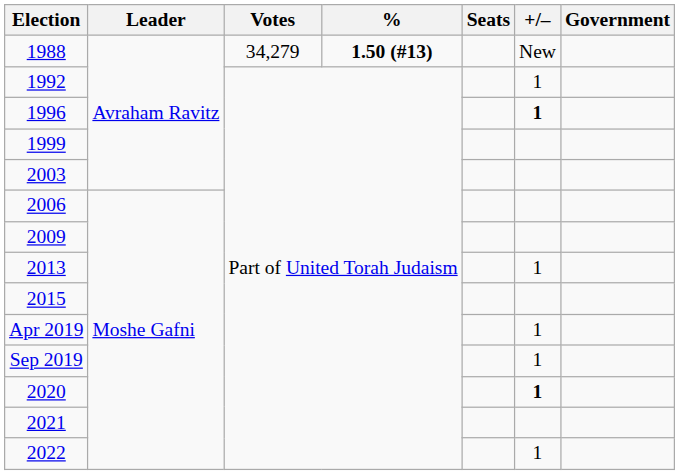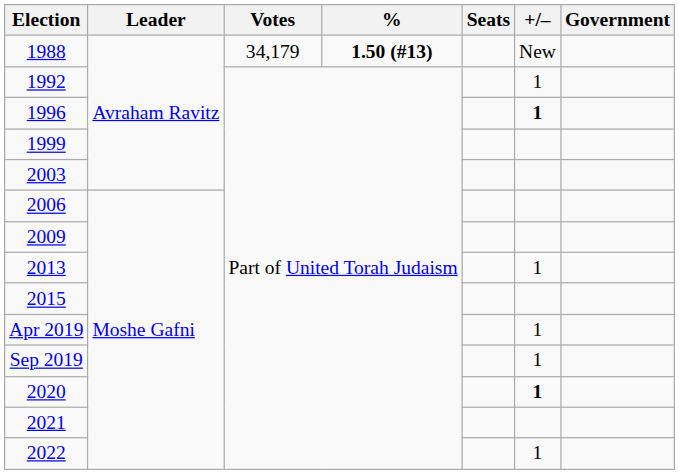1988 | Votes: 34,279 -> 34,179
